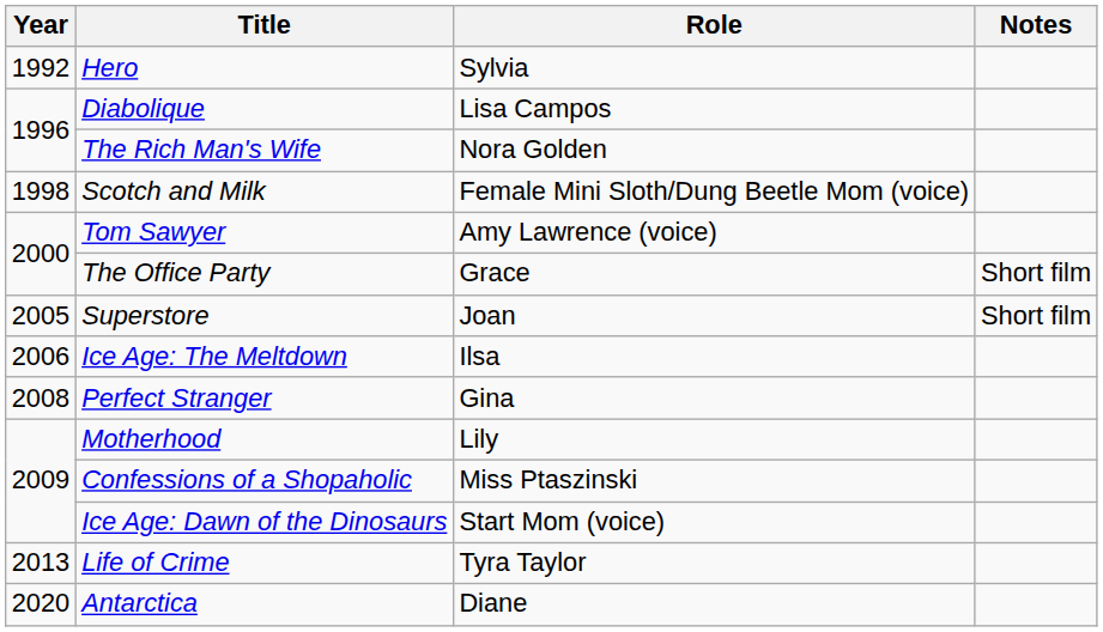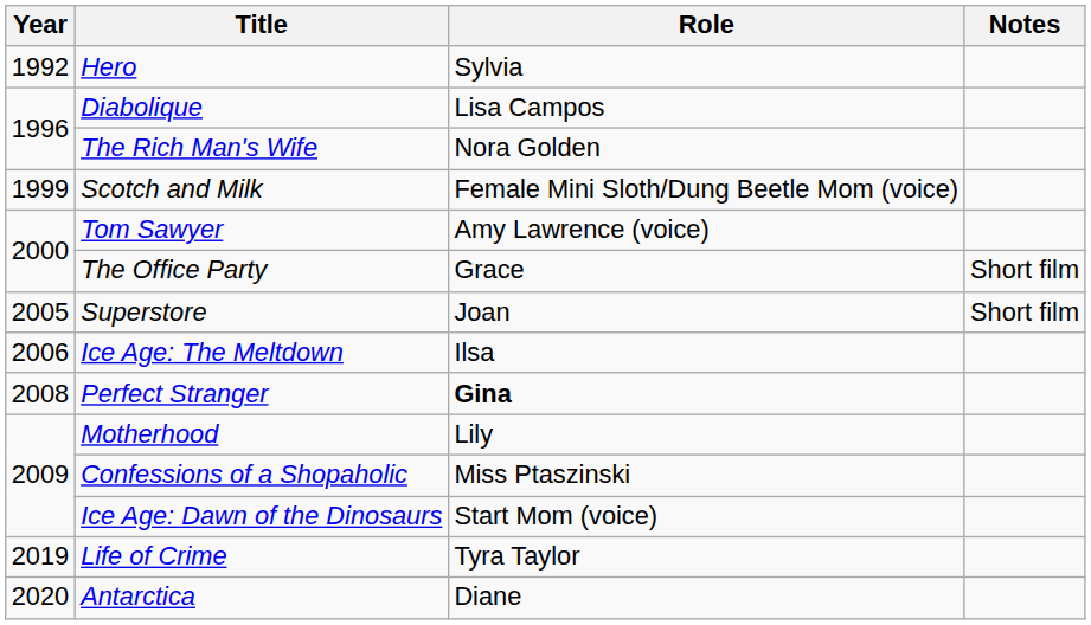Scotch and Milk | Year: 1998 -> 1999
Perfect Stranger | Role: normal -> bold
Life of Crime | Year: 2013 -> 2019
